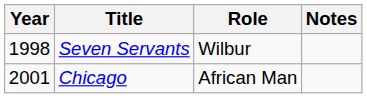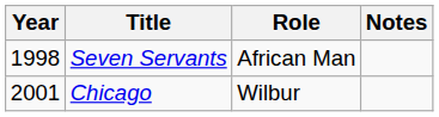Seven Servants | Role: Wilbur -> African Man
Chicago | Role: African Man -> Wilbur
